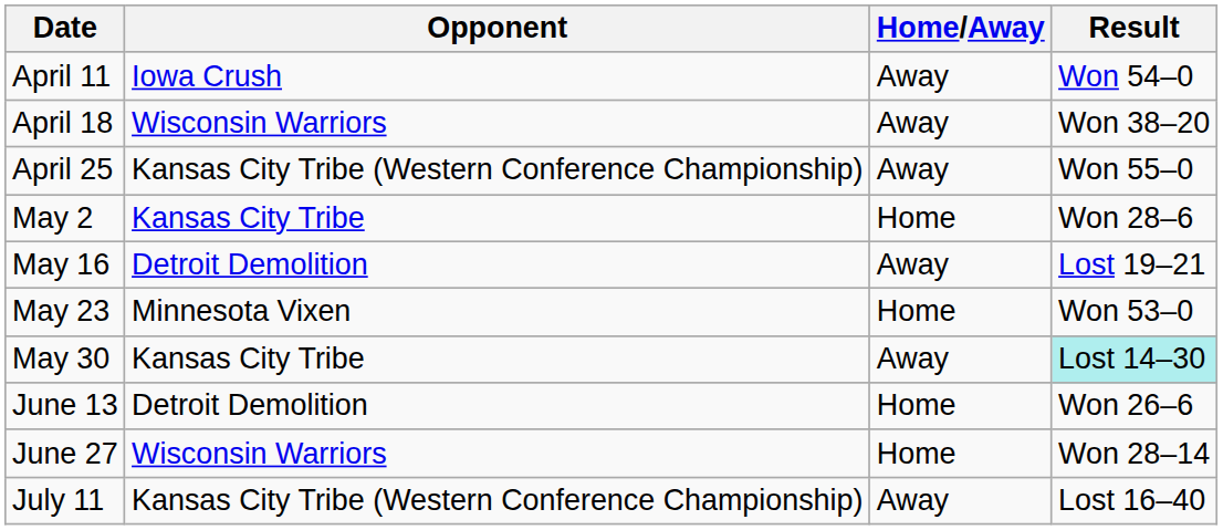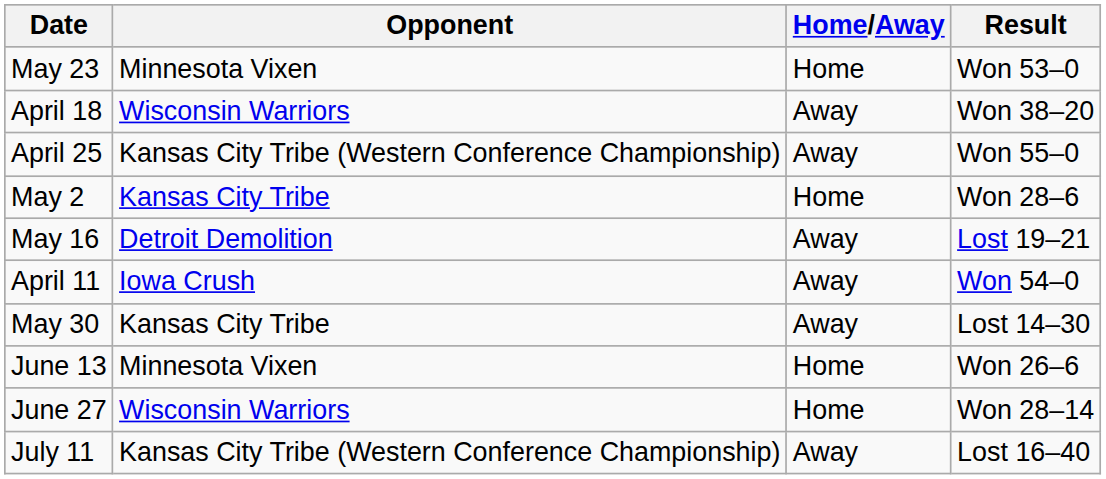rows swapped: April 11 <-> May 23
May 30 | Result: paleturquoise background -> no background
June 13 | Opponent: Detroit Demolition -> Minnesota Vixen
